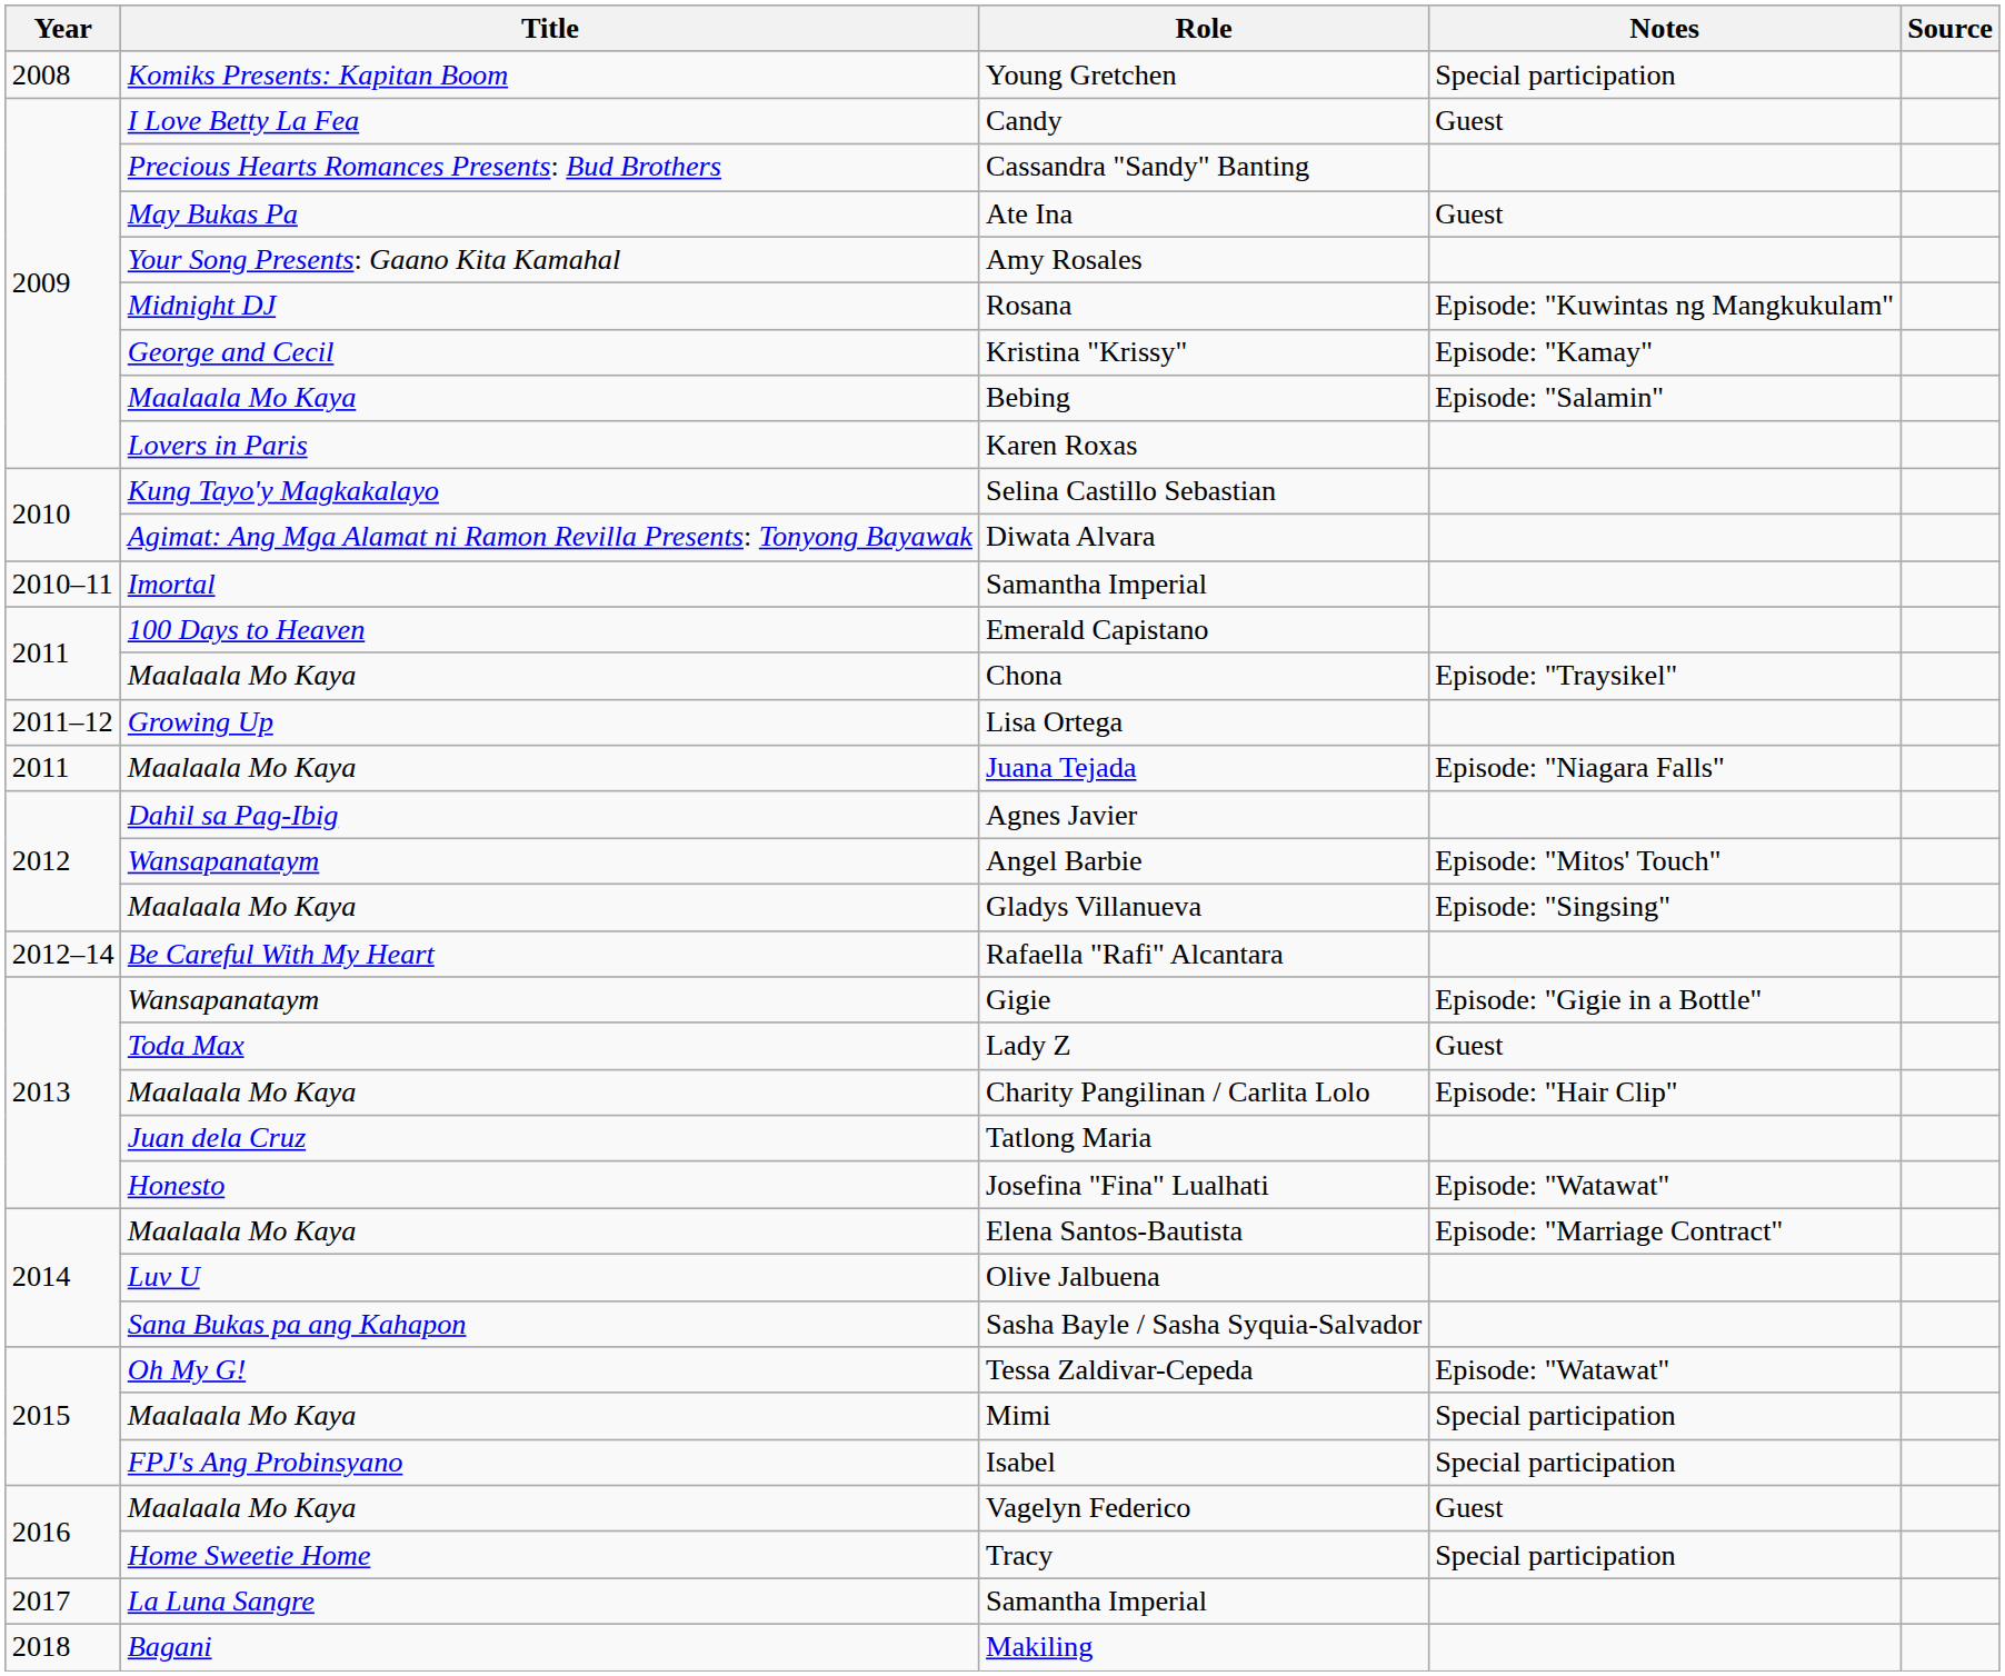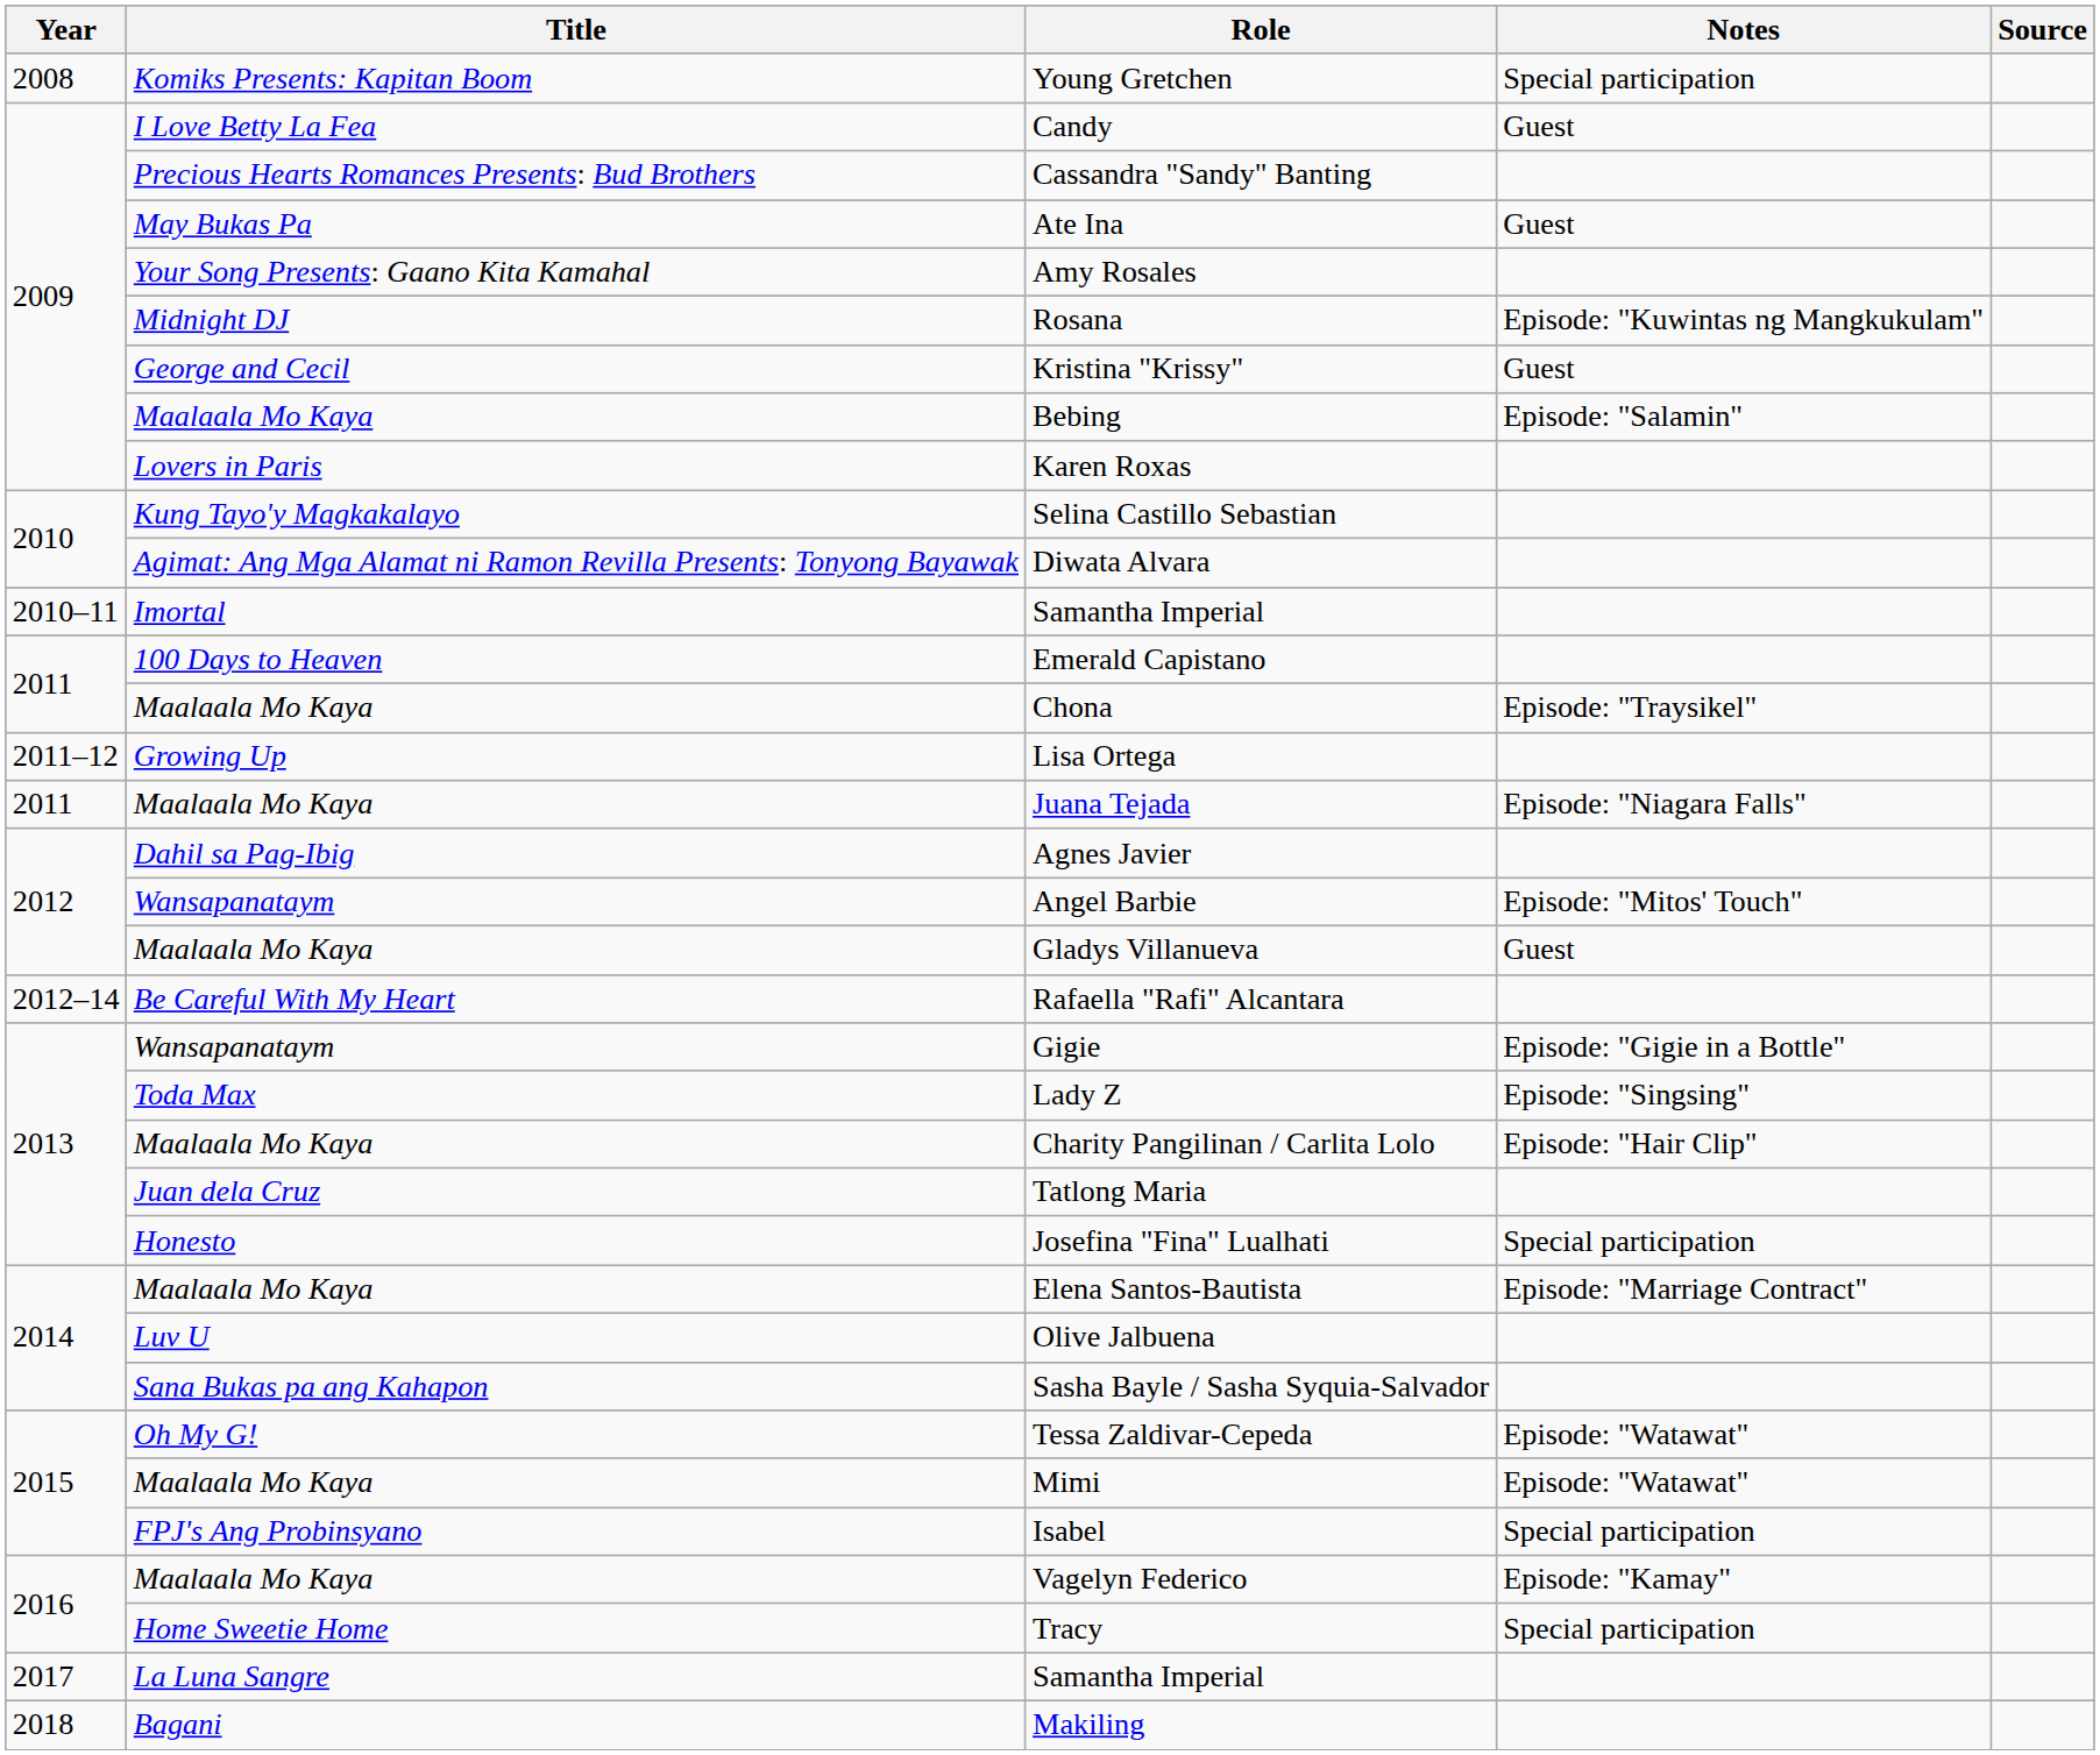Kristina "Krissy" | Notes: Episode: "Kamay" -> Guest
Gladys Villanueva | Notes: Episode: "Singsing" -> Guest
Lady Z | Notes: Guest -> Episode: "Singsing"
Josefina "Fina" Lualhati | Notes: Episode: "Watawat" -> Special participation
Mimi | Notes: Special participation -> Episode: "Watawat"
Vagelyn Federico | Notes: Guest -> Episode: "Kamay"
